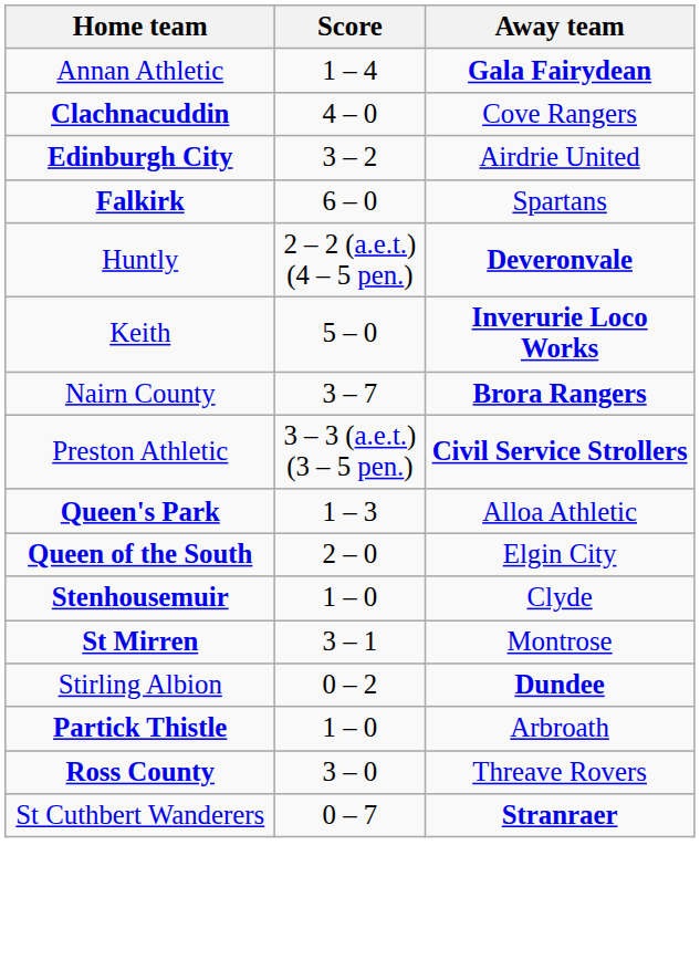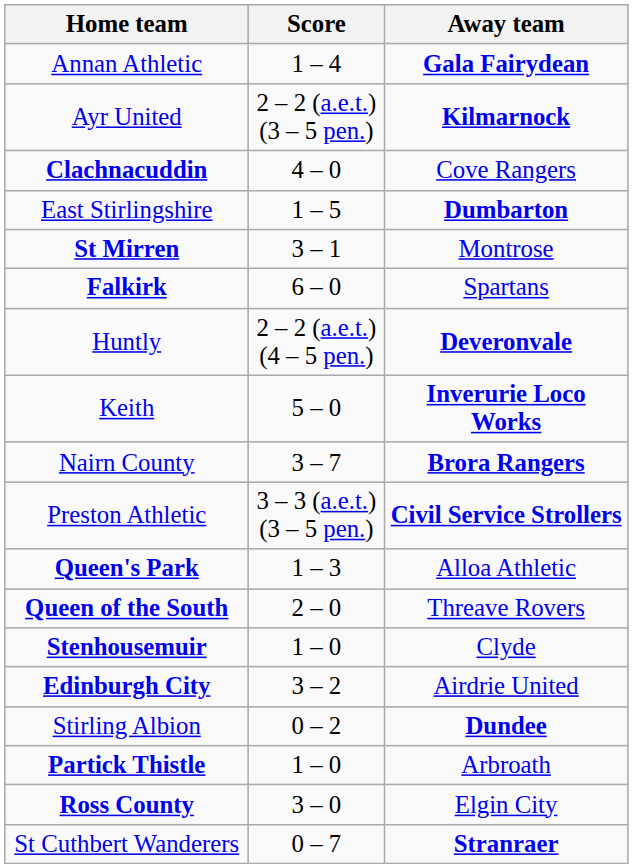+ row: Ayr United | 2 – 2 (a.e.t.) (3 – 5 pen.) | Kilmarnock
+ row: East Stirlingshire | 1 – 5 | Dumbarton
rows swapped: Edinburgh City <-> St Mirren
Queen of the South | Away team: Elgin City -> Threave Rovers
Ross County | Away team: Threave Rovers -> Elgin City
